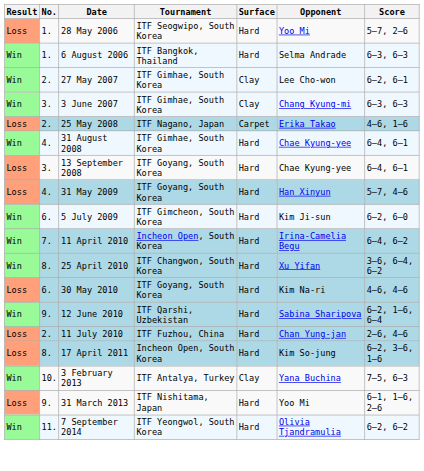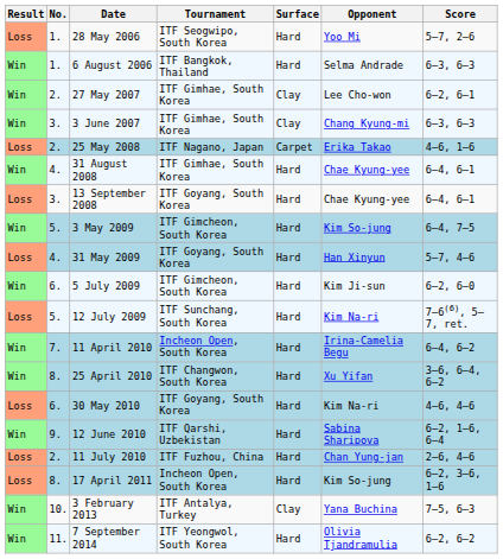+ row: Win | 5. | 3 May 2009 | ITF Gimcheon, South Korea | Hard | Kim So-jung | 6–4, 7–5
+ row: Loss | 5. | 12 July 2009 | ITF Sunchang, South Korea | Hard | Kim Na-ri | 7–6(6), 5–7, ret.
- row: Loss | 9. | 31 March 2013 | ITF Nishitama, Japan | Hard | Yoo Mi | 6–1, 1–6, 2–6
